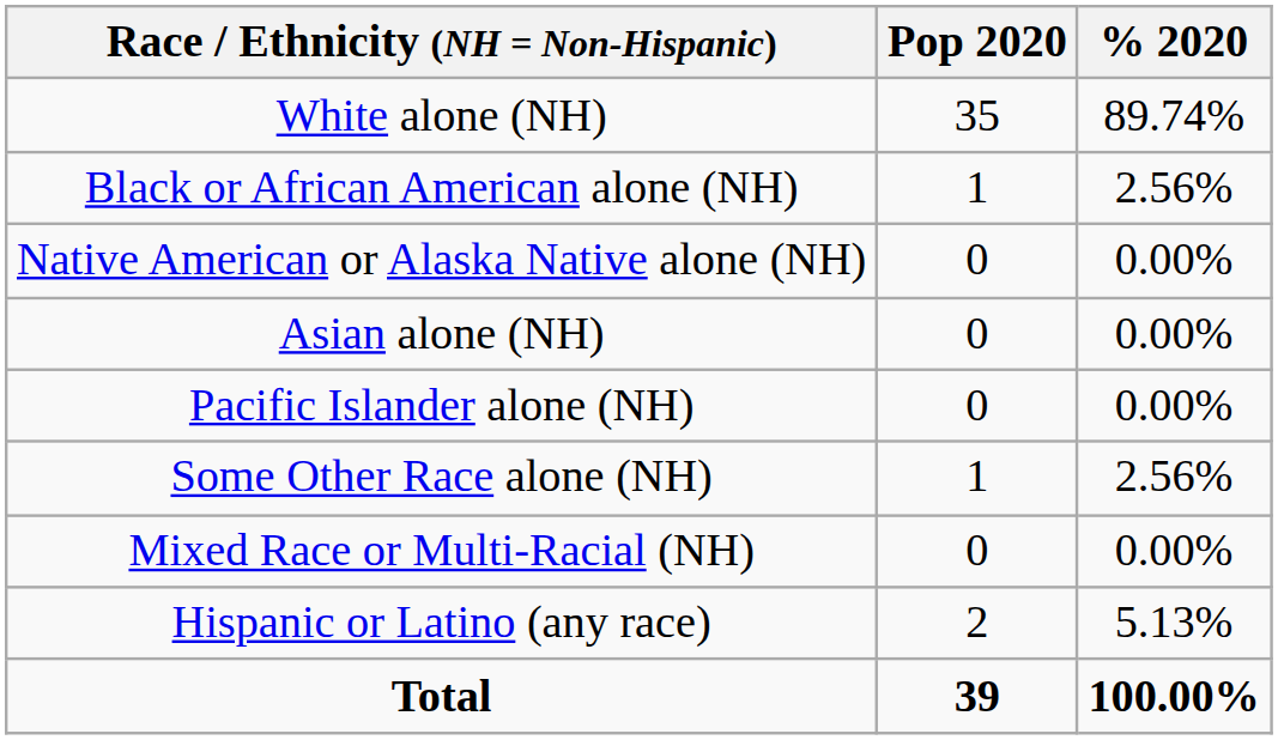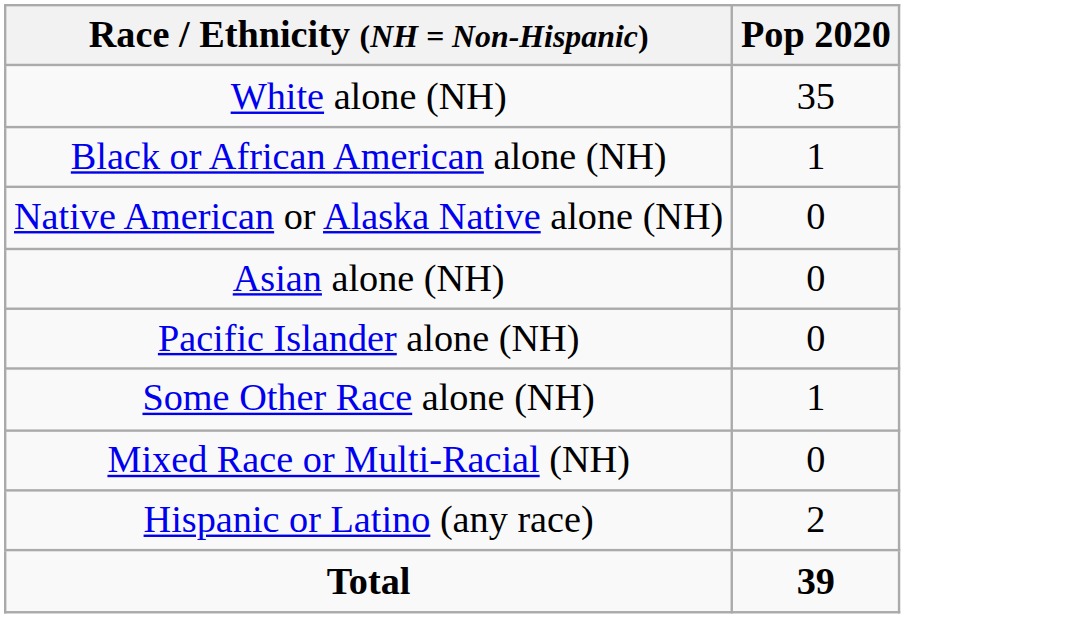- column: % 2020 | 89.74% | 2.56% | 0.00% | 0.00% | 0.00% | 2.56% | 0.00% | 5.13% | 100.00%
